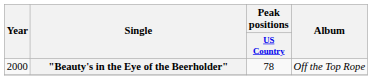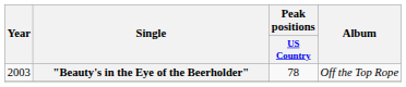"Beauty's in the Eye of the Beerholder" | Year: 2000 -> 2003
